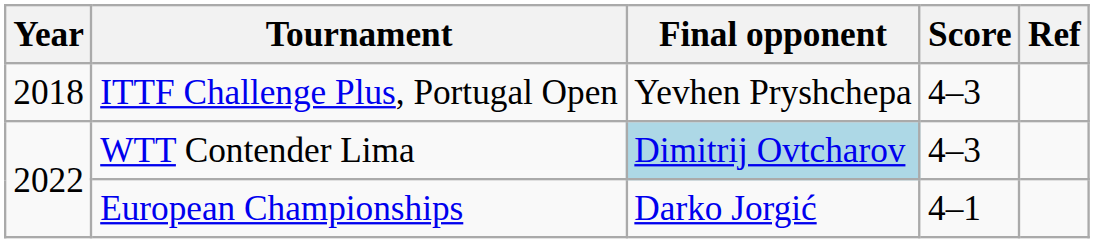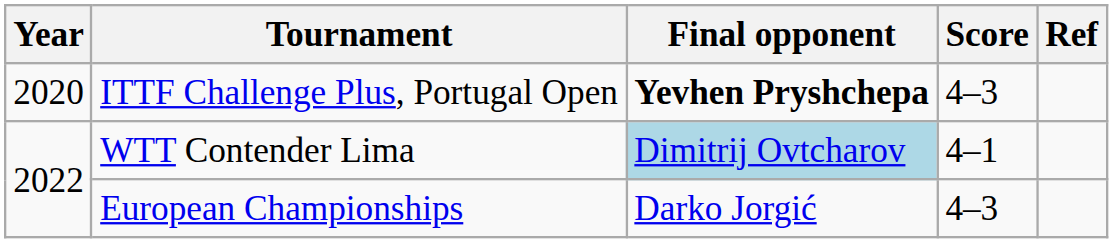ITTF Challenge Plus, Portugal Open | Year: 2018 -> 2020
ITTF Challenge Plus, Portugal Open | Final opponent: normal -> bold
WTT Contender Lima | Score: 4–3 -> 4–1
European Championships | Score: 4–1 -> 4–3
